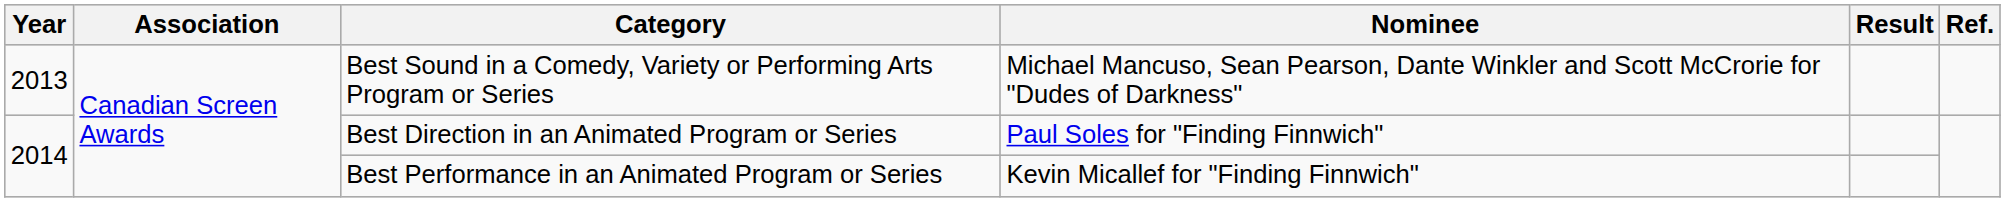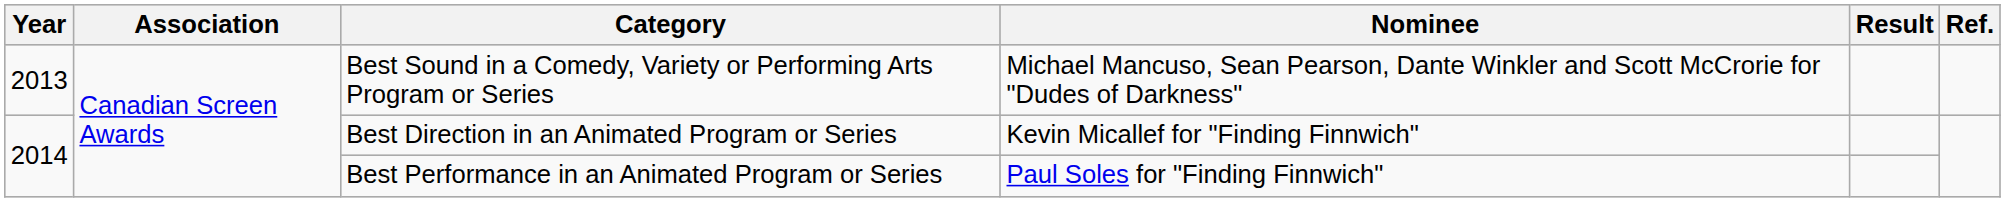Best Direction in an Animated Program or Series | Nominee: Paul Soles for "Finding Finnwich" -> Kevin Micallef for "Finding Finnwich"
Best Performance in an Animated Program or Series | Nominee: Kevin Micallef for "Finding Finnwich" -> Paul Soles for "Finding Finnwich"
